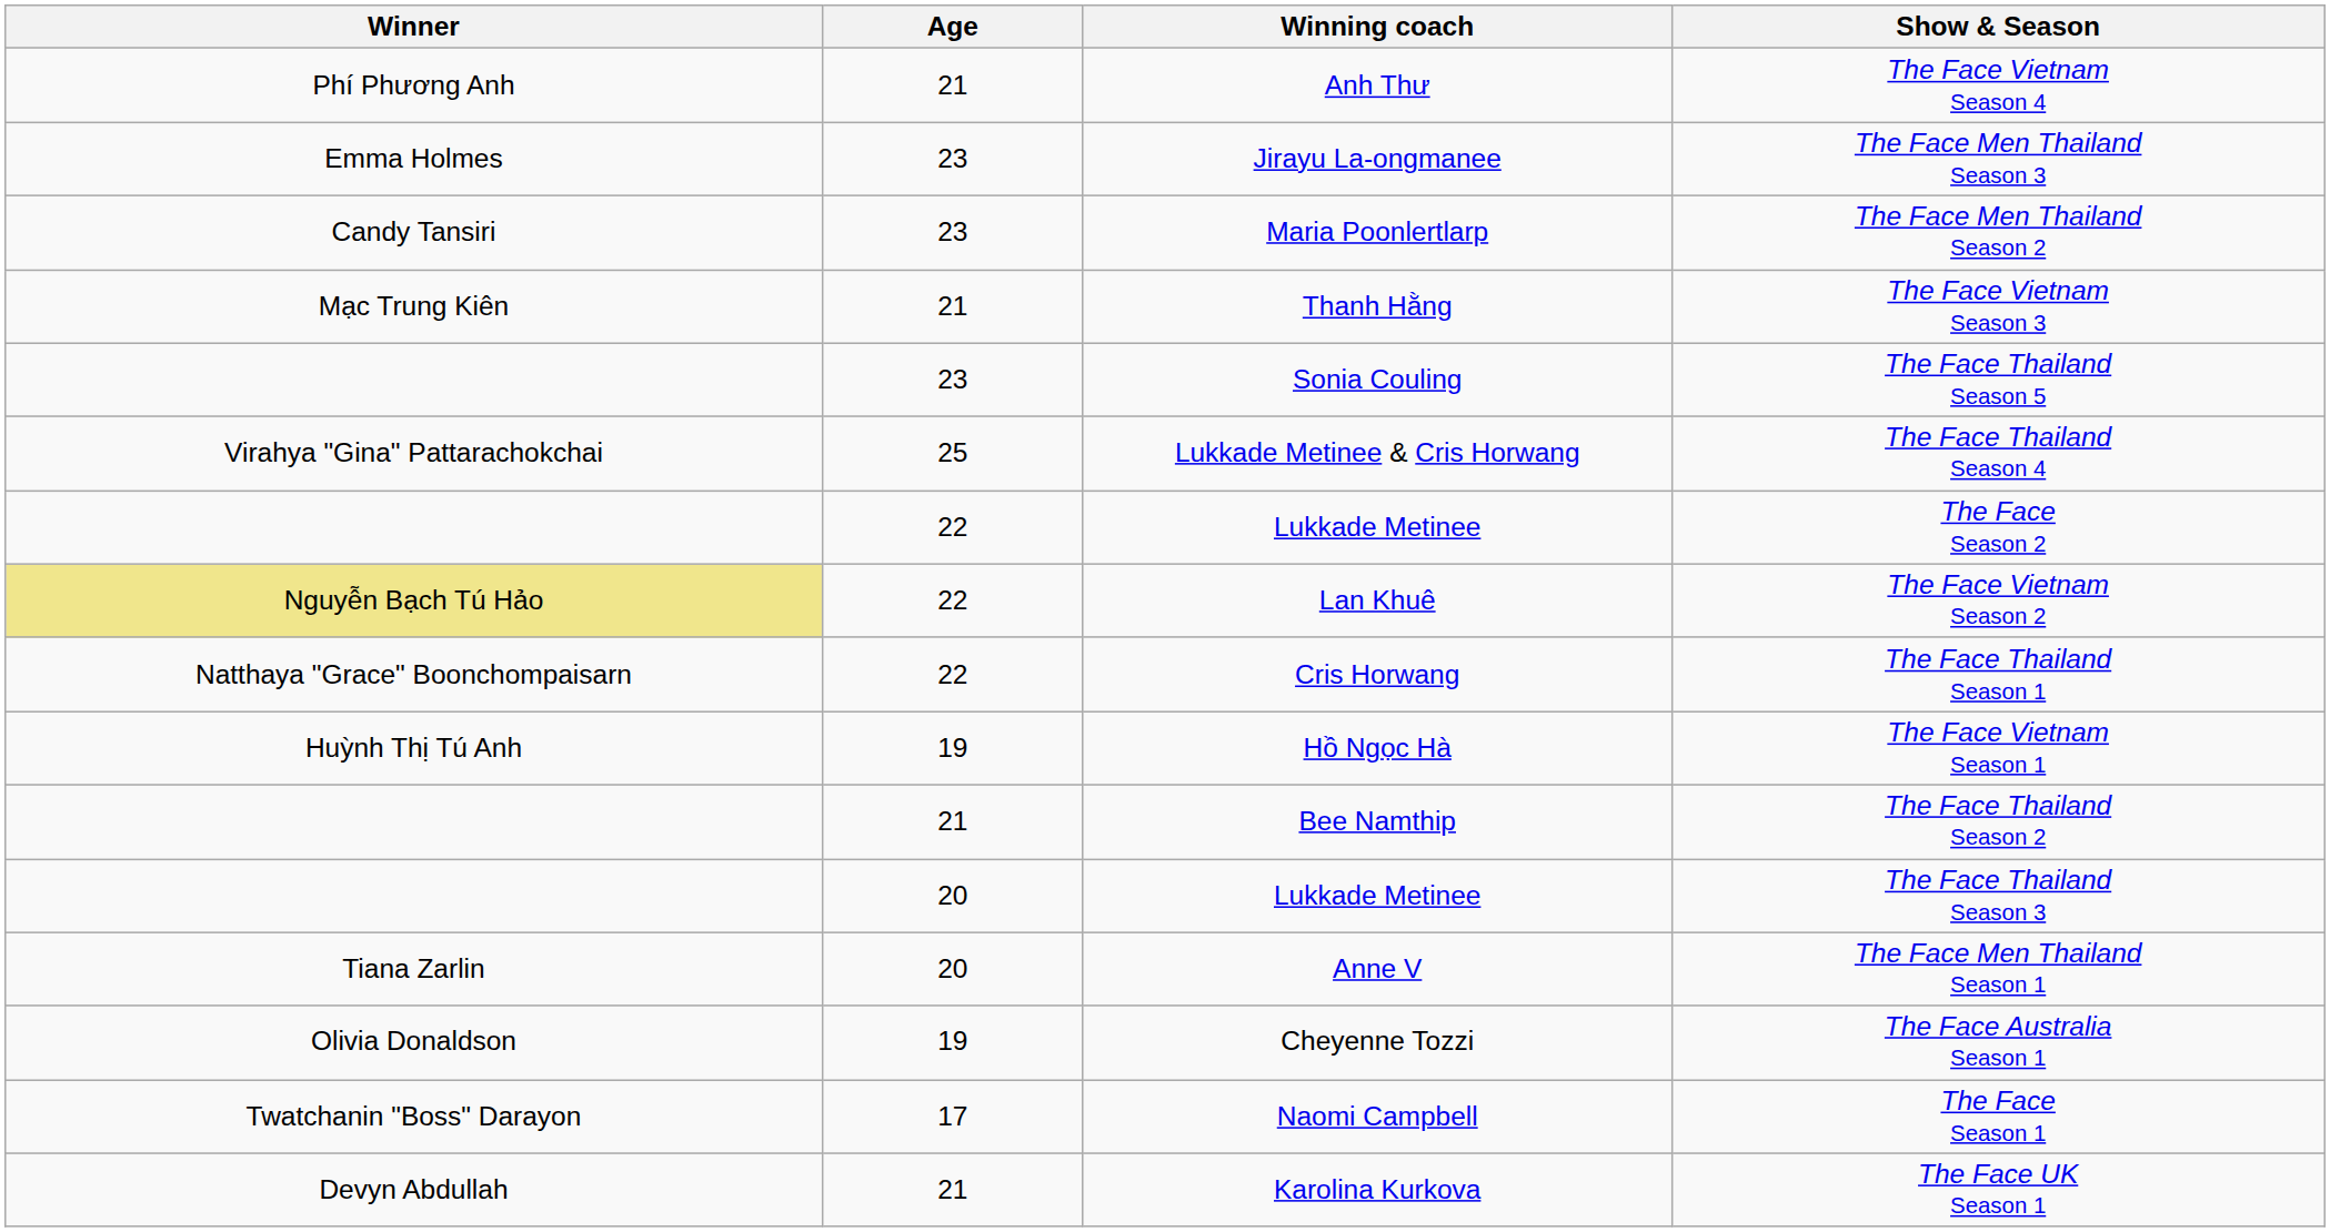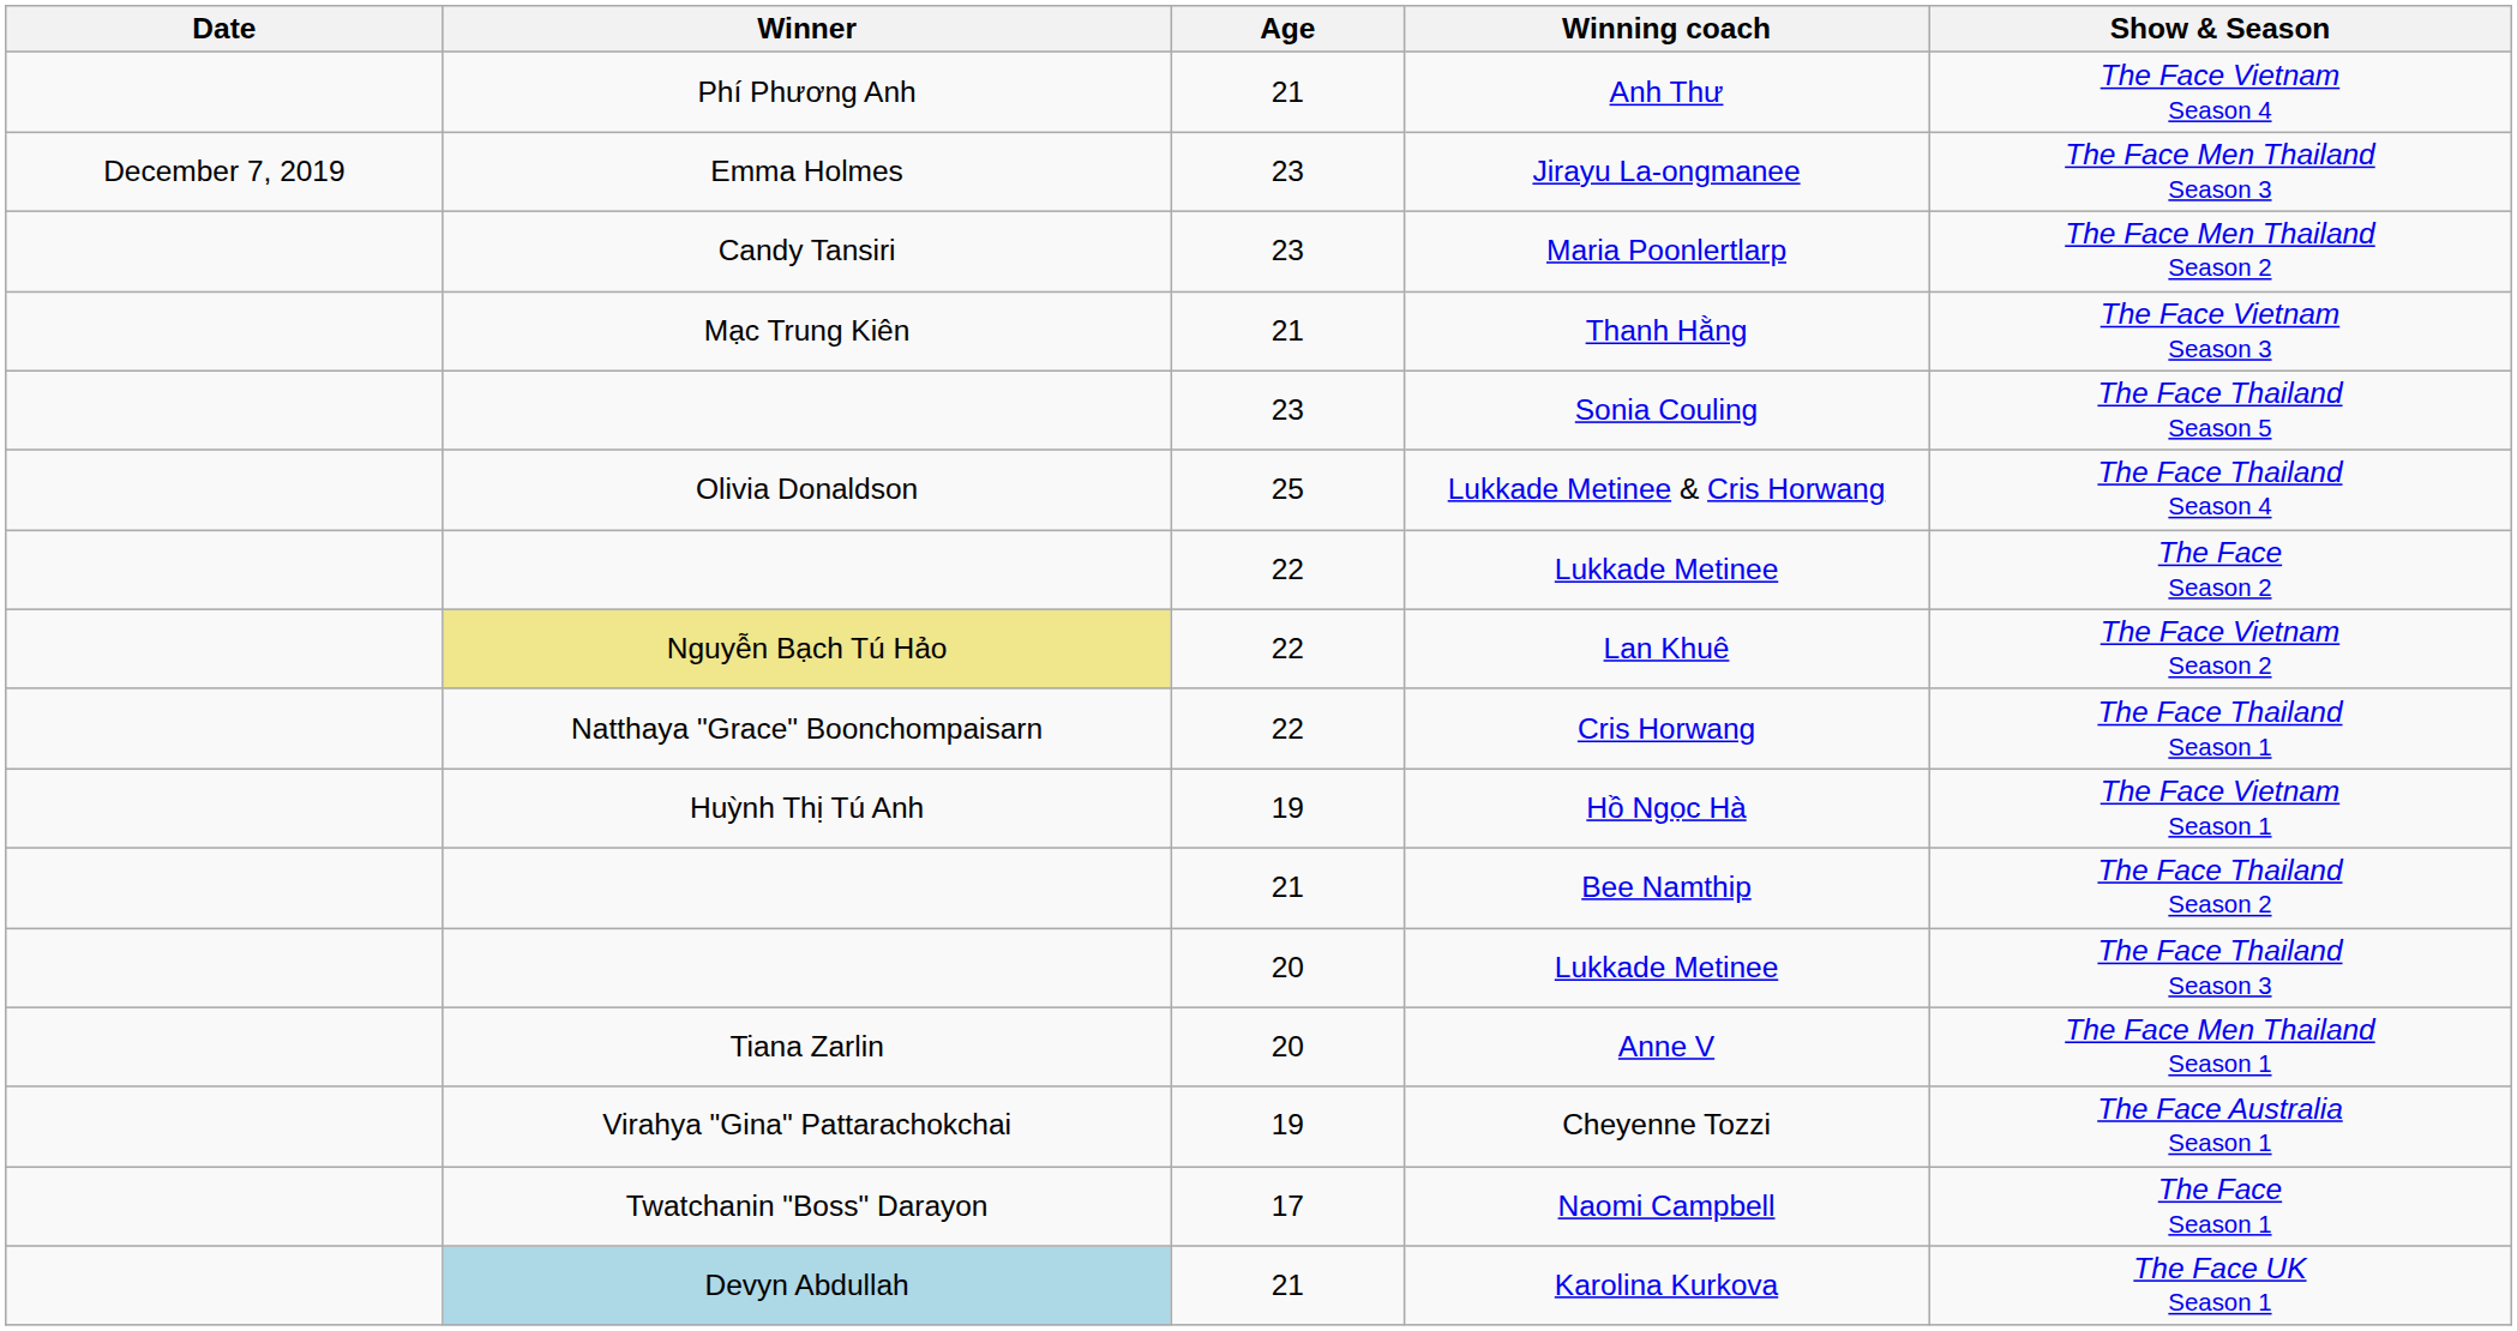+ column: Date | December 7, 2019
Lukkade Metinee & Cris Horwang | Winner: Virahya "Gina" Pattarachokchai -> Olivia Donaldson
Cheyenne Tozzi | Winner: Olivia Donaldson -> Virahya "Gina" Pattarachokchai
Karolina Kurkova | Winner: no background -> lightblue background
